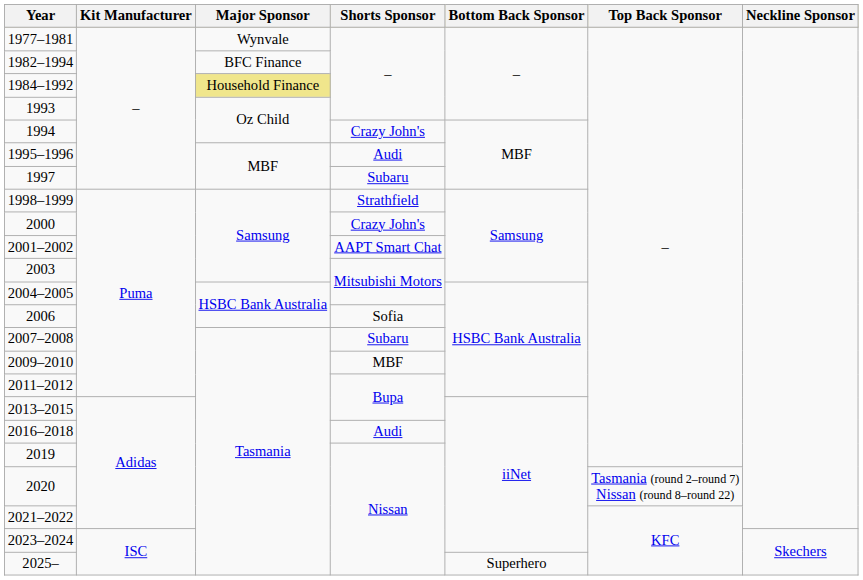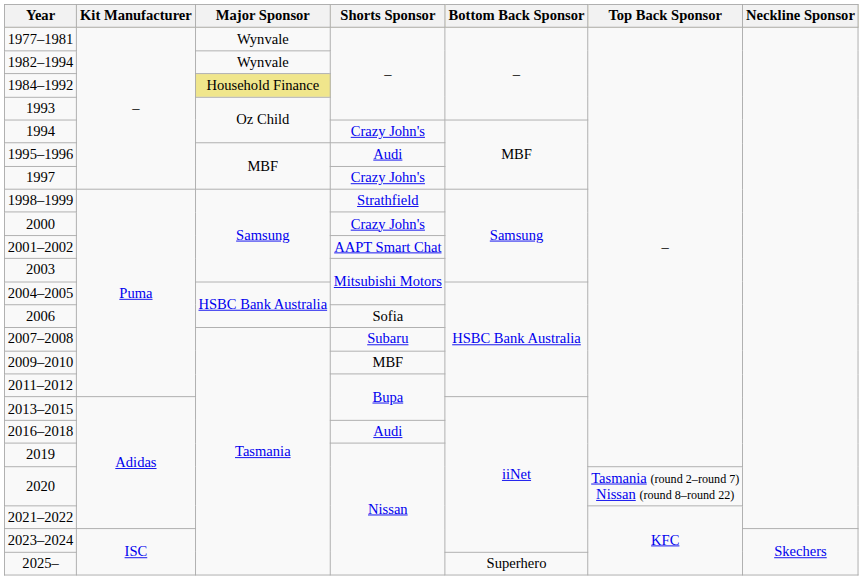1982–1994 | Major Sponsor: BFC Finance -> Wynvale
1997 | Shorts Sponsor: Subaru -> Crazy John's
